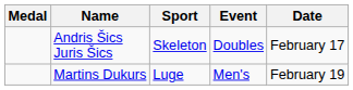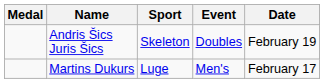Andris Šics Juris Šics | Date: February 17 -> February 19
Martins Dukurs | Date: February 19 -> February 17
